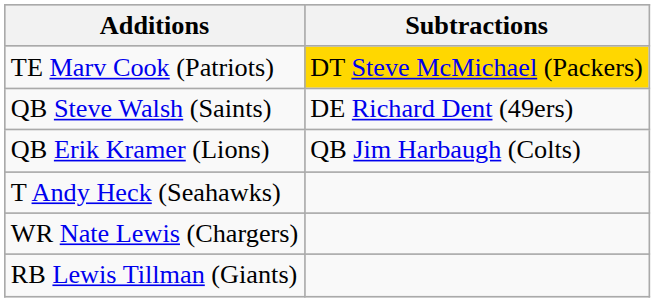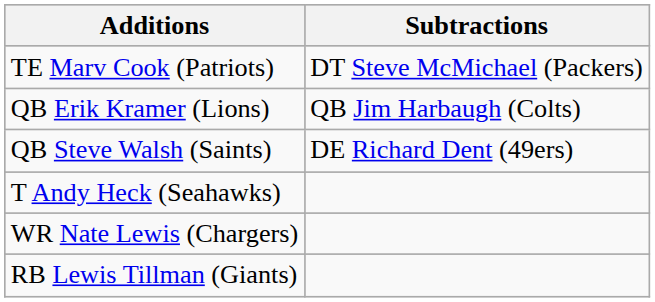TE Marv Cook (Patriots) | Subtractions: gold background -> no background
rows swapped: QB Erik Kramer (Lions) <-> QB Steve Walsh (Saints)
